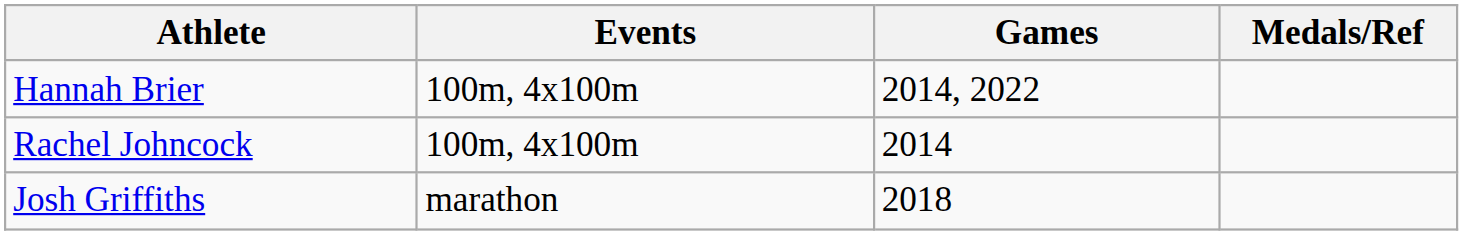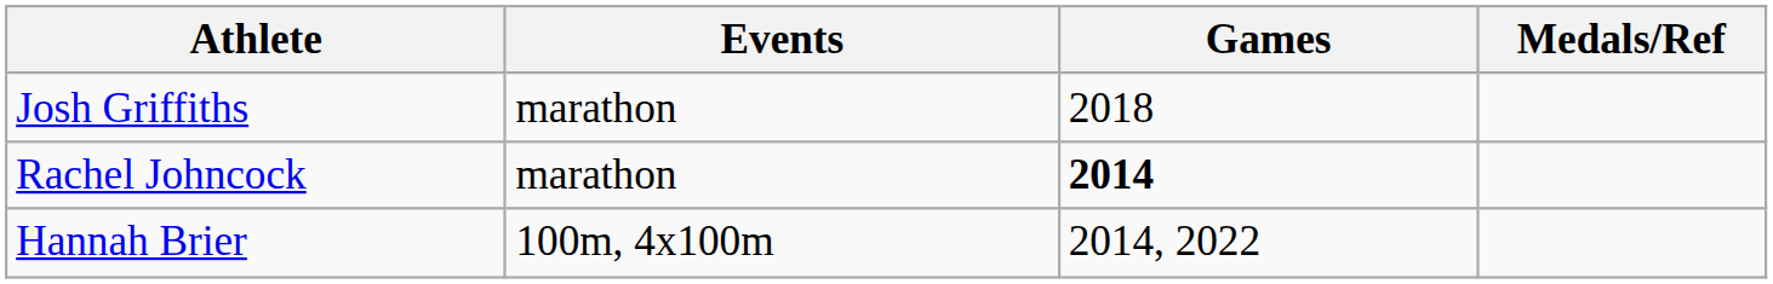rows swapped: Hannah Brier <-> Josh Griffiths
Rachel Johncock | Events: 100m, 4x100m -> marathon
Rachel Johncock | Games: normal -> bold
